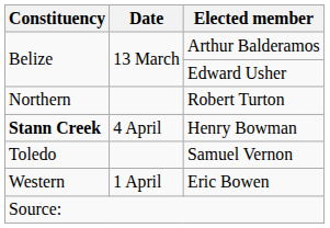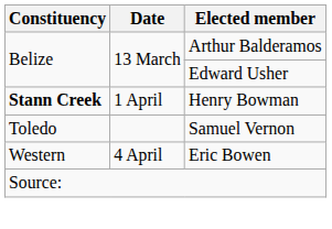- row: Northern | Robert Turton
Henry Bowman | Date: 4 April -> 1 April
Eric Bowen | Date: 1 April -> 4 April
